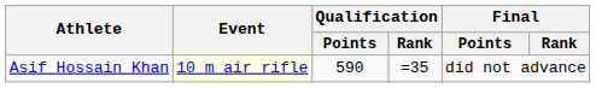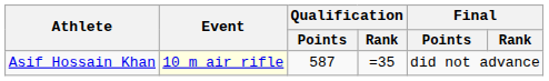Asif Hossain Khan | Qualification / Points: 590 -> 587
